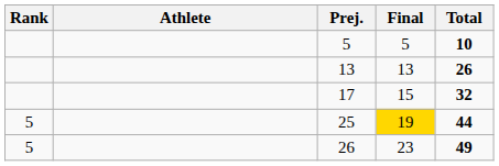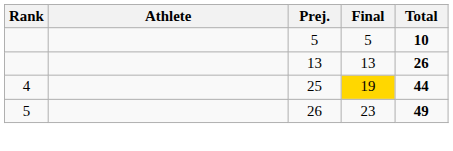- row: 17 | 15 | 32
25 | Rank: 5 -> 4
